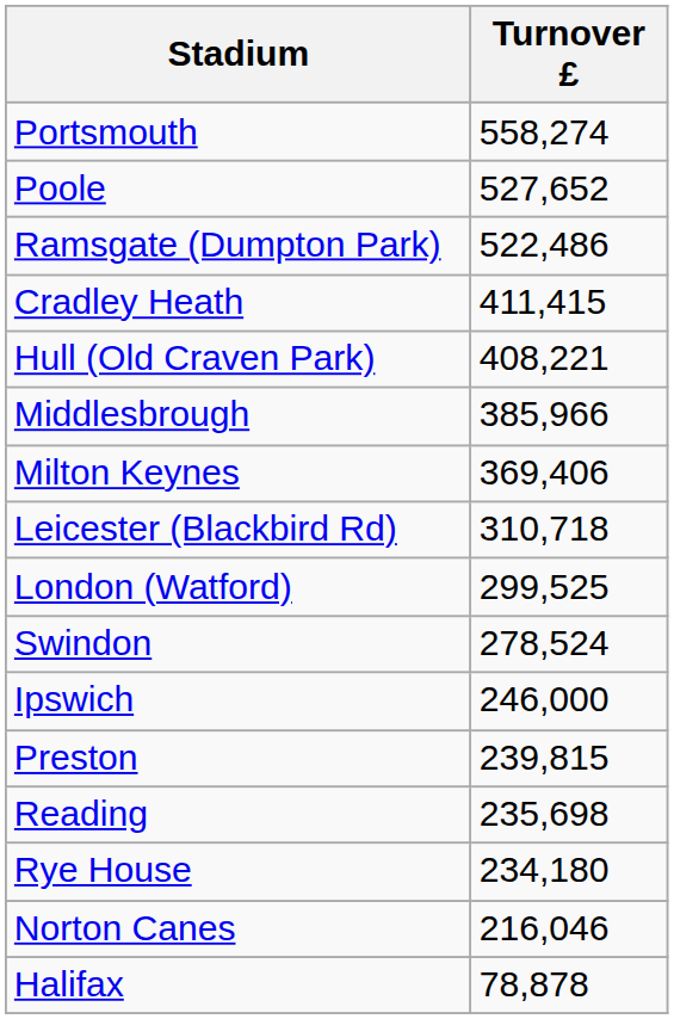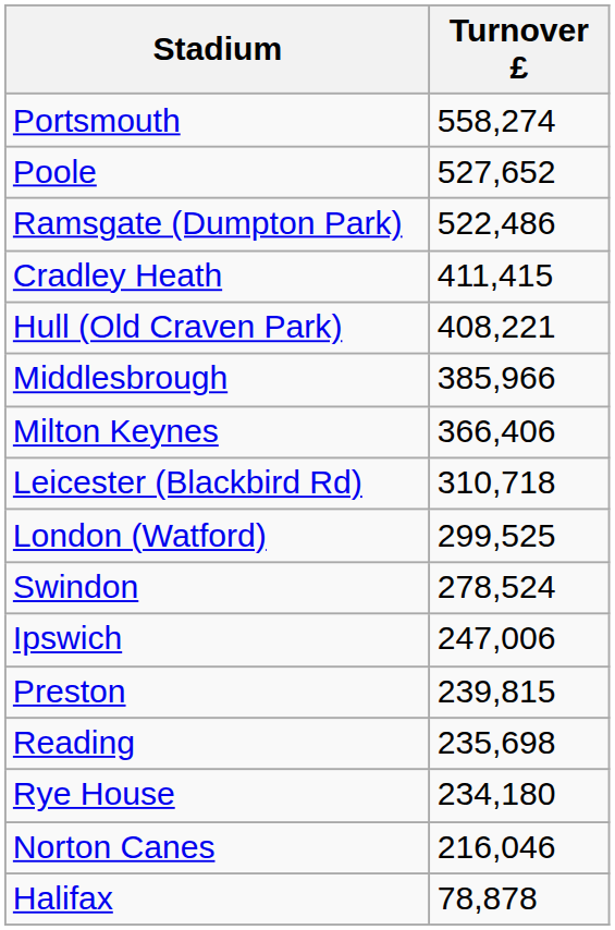Milton Keynes | Turnover £: 369,406 -> 366,406
Ipswich | Turnover £: 246,000 -> 247,006
